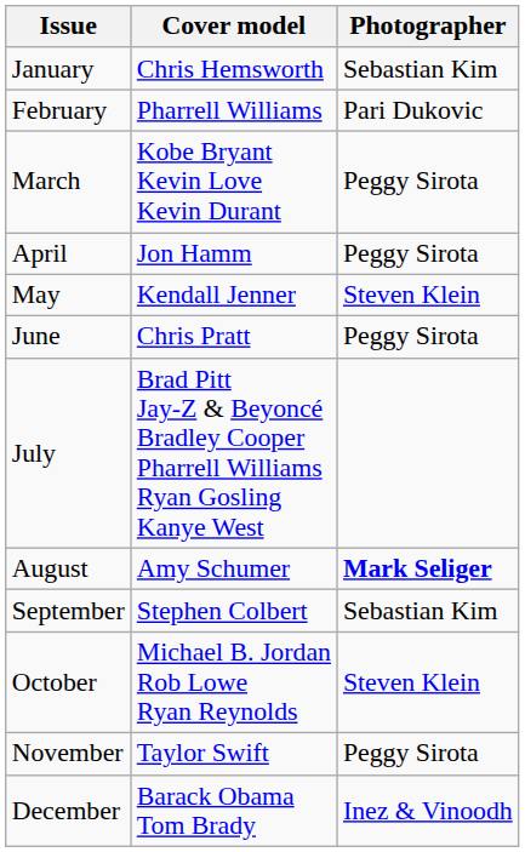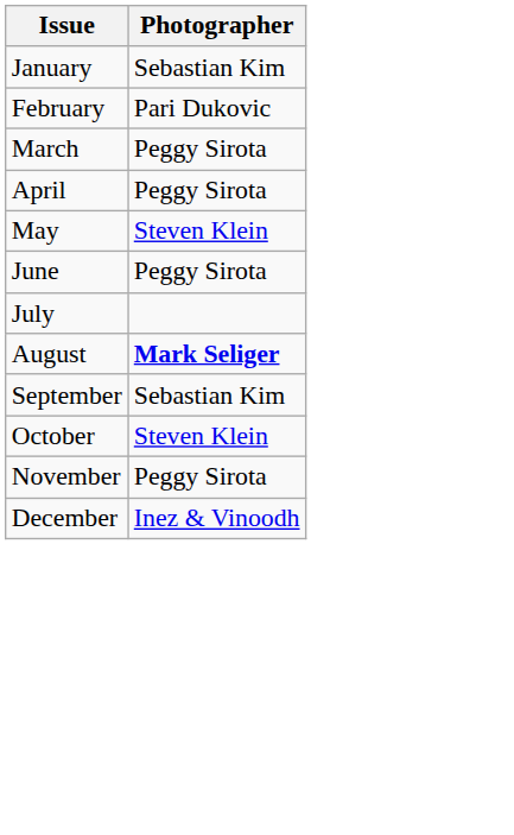- column: Cover model | Chris Hemsworth | Pharrell Williams | Kobe Bryant Kevin Love Kevin Durant | Jon Hamm | Kendall Jenner | Chris Pratt | Brad Pitt Jay-Z & Beyoncé Bradley Cooper Pharrell Williams Ryan Gosling Kanye West | Amy Schumer | Stephen Colbert | Michael B. Jordan Rob Lowe Ryan Reynolds | Taylor Swift | Barack Obama Tom Brady
